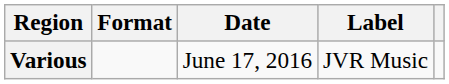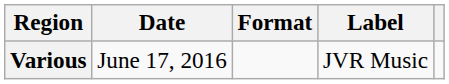columns swapped: Date <-> Format
